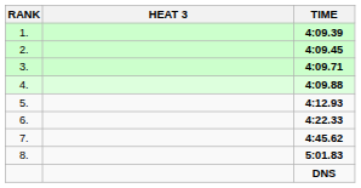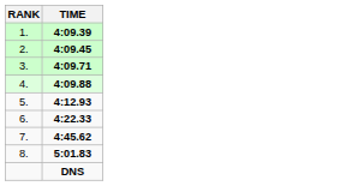- column: HEAT 3
